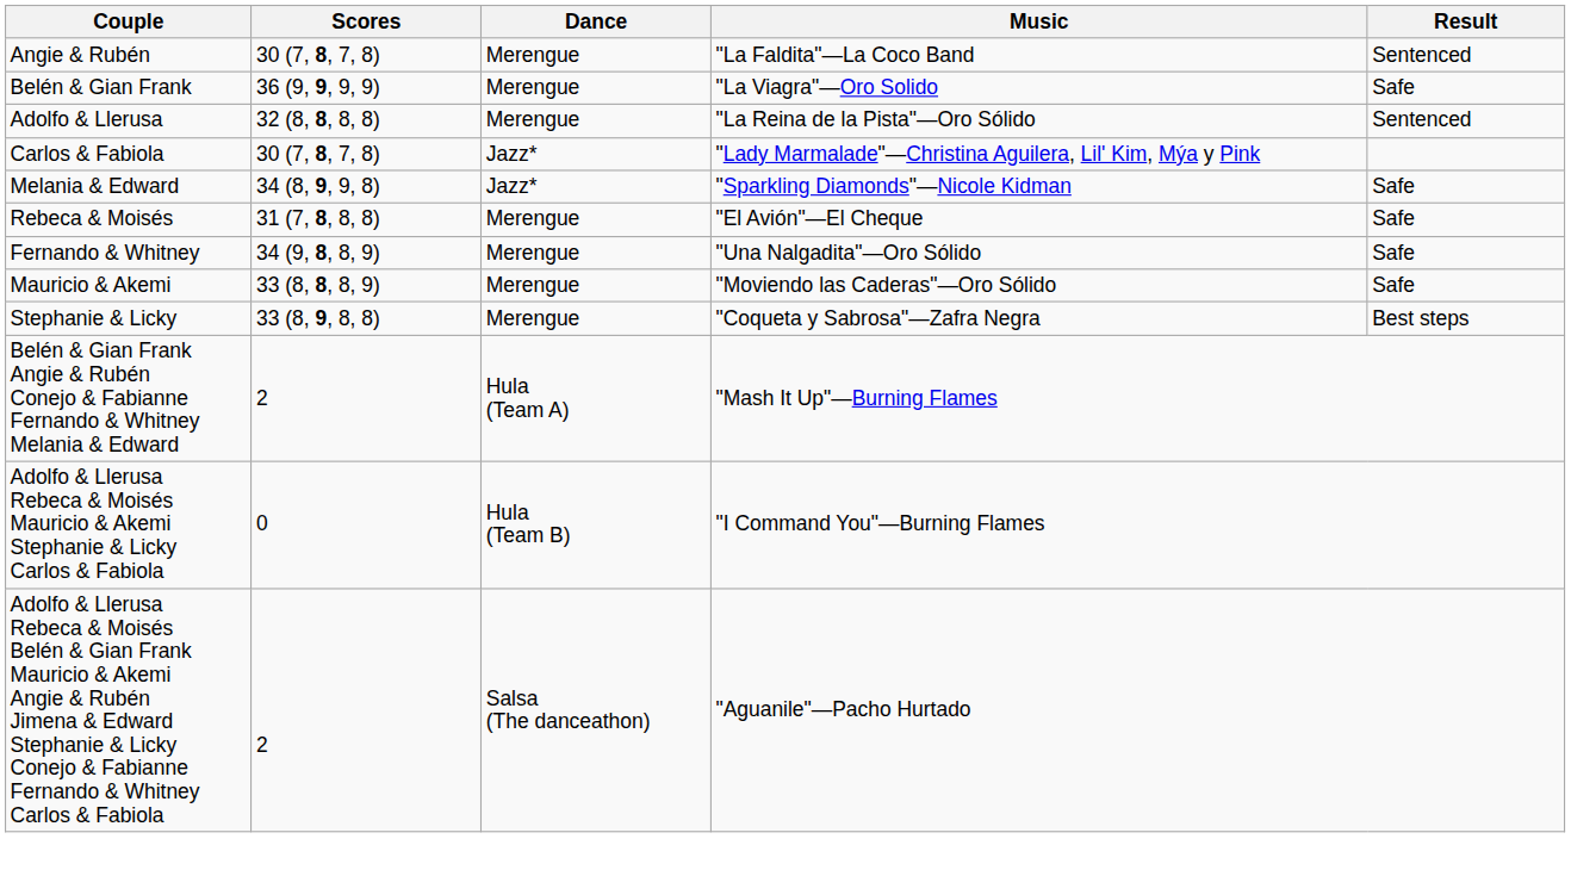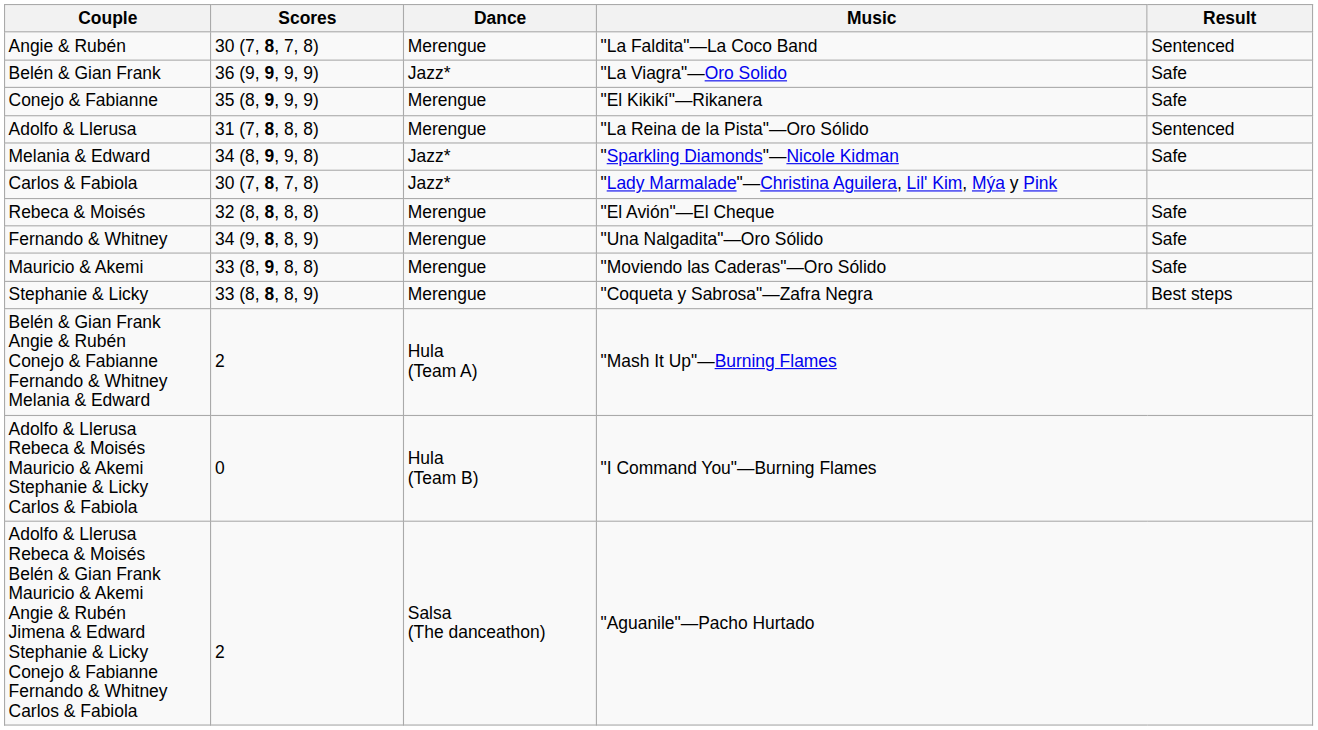Belén & Gian Frank | Dance: Merengue -> Jazz*
+ row: Conejo & Fabianne | 35 (8, 9, 9, 9) | Merengue | "El Kikikí"—Rikanera | Safe
Adolfo & Llerusa | Scores: 32 (8, 8, 8, 8) -> 31 (7, 8, 8, 8)
rows swapped: Carlos & Fabiola <-> Melania & Edward
Rebeca & Moisés | Scores: 31 (7, 8, 8, 8) -> 32 (8, 8, 8, 8)
Mauricio & Akemi | Scores: 33 (8, 8, 8, 9) -> 33 (8, 9, 8, 8)
Stephanie & Licky | Scores: 33 (8, 9, 8, 8) -> 33 (8, 8, 8, 9)
